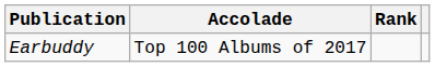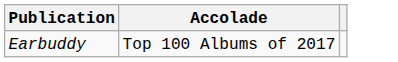- column: Rank
